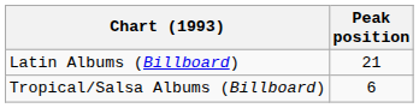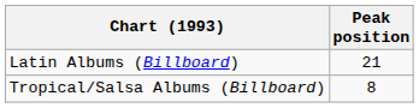Tropical/Salsa Albums (Billboard) | Peak position: 6 -> 8
